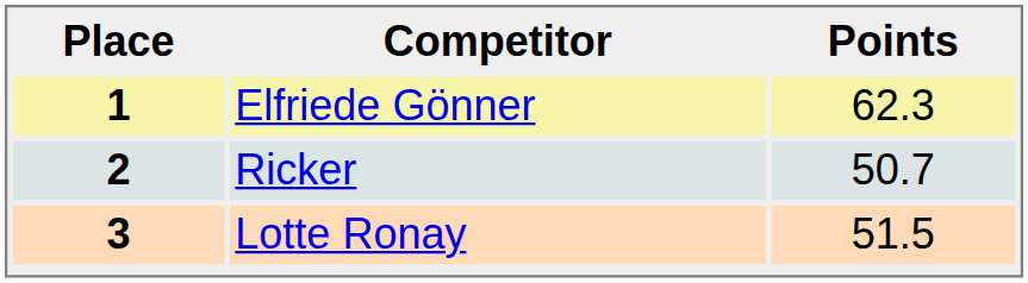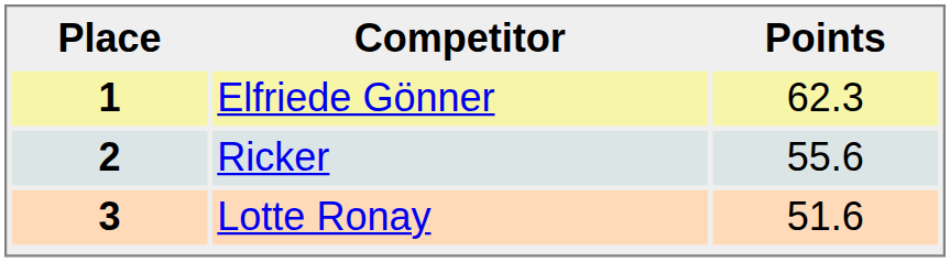2 | Points: 50.7 -> 55.6
3 | Points: 51.5 -> 51.6
